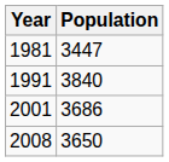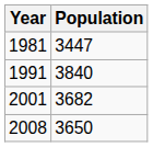2001 | Population: 3686 -> 3682
